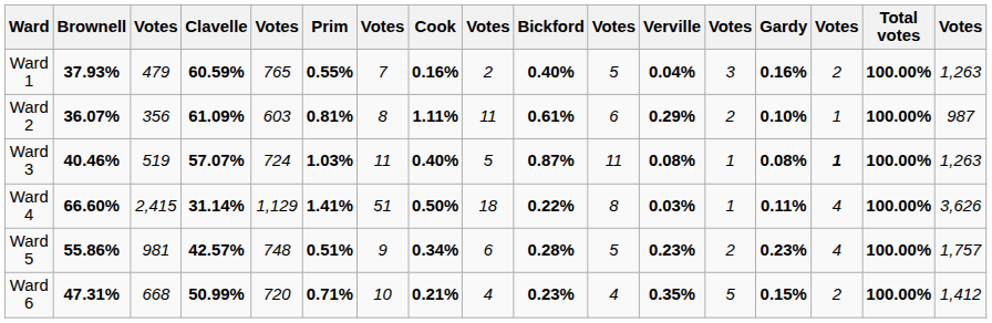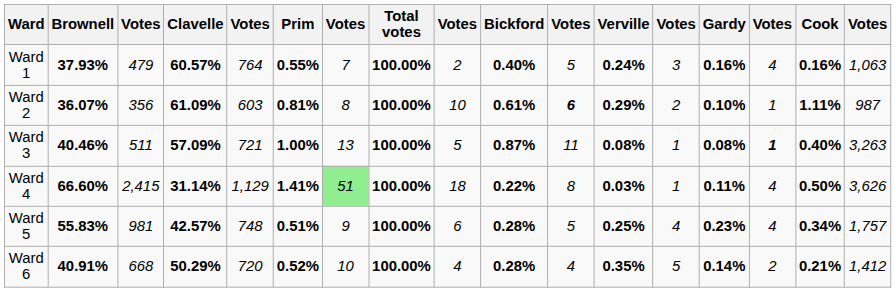columns swapped: Cook <-> Total votes
Ward 1 | Clavelle: 60.59% -> 60.57%
Ward 1 | column 5: 765 -> 764
Ward 1 | Verville: 0.04% -> 0.24%
Ward 1 | column 15: 2 -> 4
Ward 1 | column 17: 1,263 -> 1,063
Ward 2 | column 9: 11 -> 10
Ward 2 | column 11: normal -> bold
Ward 3 | column 3: 519 -> 511
Ward 3 | Clavelle: 57.07% -> 57.09%
Ward 3 | column 5: 724 -> 721
Ward 3 | Prim: 1.03% -> 1.00%
Ward 3 | column 7: 11 -> 13
Ward 3 | column 17: 1,263 -> 3,263
Ward 4 | column 7: no background -> lightgreen background
Ward 5 | Brownell: 55.86% -> 55.83%
Ward 5 | Verville: 0.23% -> 0.25%
Ward 5 | column 13: 2 -> 4
Ward 6 | Brownell: 47.31% -> 40.91%
Ward 6 | Clavelle: 50.99% -> 50.29%
Ward 6 | Prim: 0.71% -> 0.52%
Ward 6 | Bickford: 0.23% -> 0.28%
Ward 6 | Gardy: 0.15% -> 0.14%
